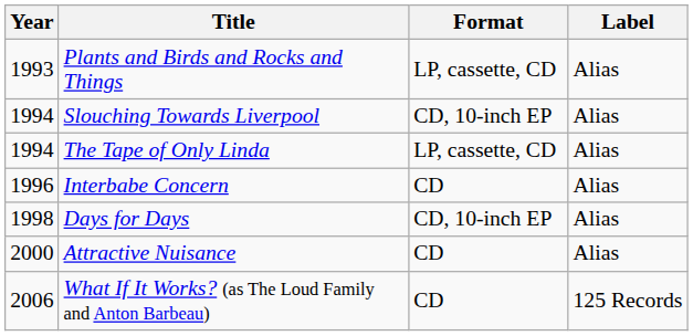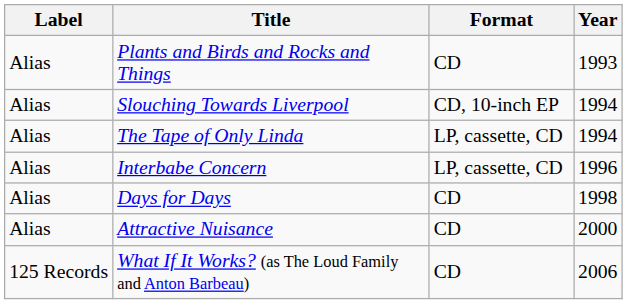columns swapped: Year <-> Label
Plants and Birds and Rocks and Things | Format: LP, cassette, CD -> CD
Interbabe Concern | Format: CD -> LP, cassette, CD
Days for Days | Format: CD, 10-inch EP -> CD
